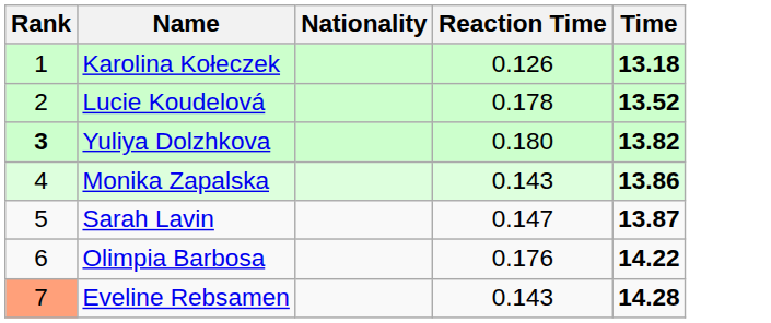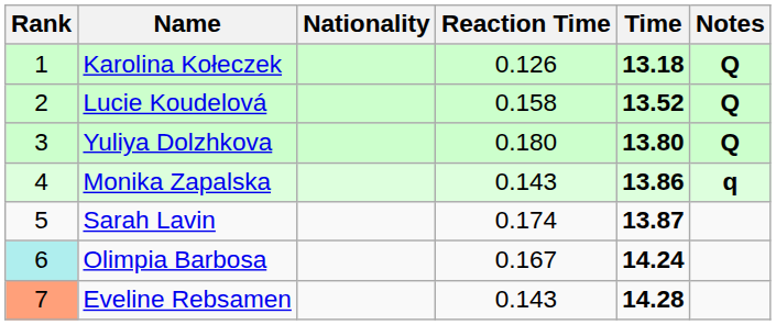+ column: Notes | Q | Q | Q | q
Lucie Koudelová | Reaction Time: 0.178 -> 0.158
Yuliya Dolzhkova | Rank: bold -> normal
Yuliya Dolzhkova | Time: 13.82 -> 13.80
Sarah Lavin | Reaction Time: 0.147 -> 0.174
Olimpia Barbosa | Rank: no background -> paleturquoise background
Olimpia Barbosa | Reaction Time: 0.176 -> 0.167
Olimpia Barbosa | Time: 14.22 -> 14.24
